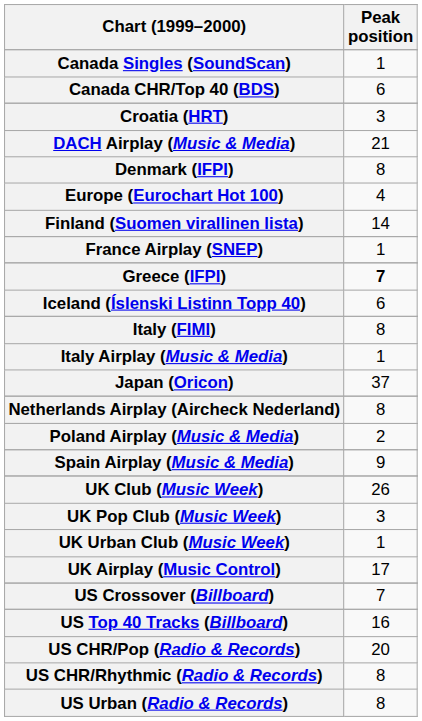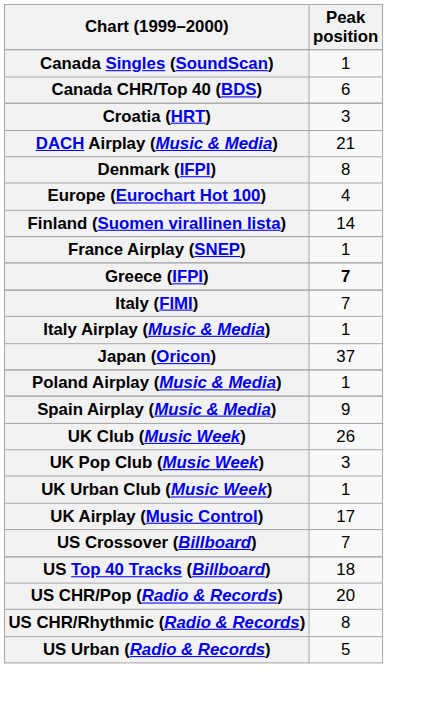- row: Iceland (Íslenski Listinn Topp 40) | 6
Italy (FIMI) | Peak position: 8 -> 7
- row: Netherlands Airplay (Aircheck Nederland) | 8
Poland Airplay (Music & Media) | Peak position: 2 -> 1
US Top 40 Tracks (Billboard) | Peak position: 16 -> 18
US Urban (Radio & Records) | Peak position: 8 -> 5
